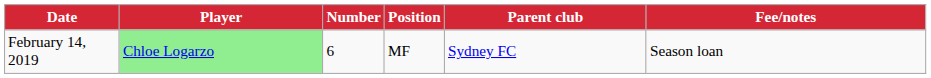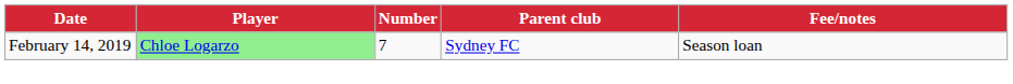- column: Position | MF
February 14, 2019 | Number: 6 -> 7
